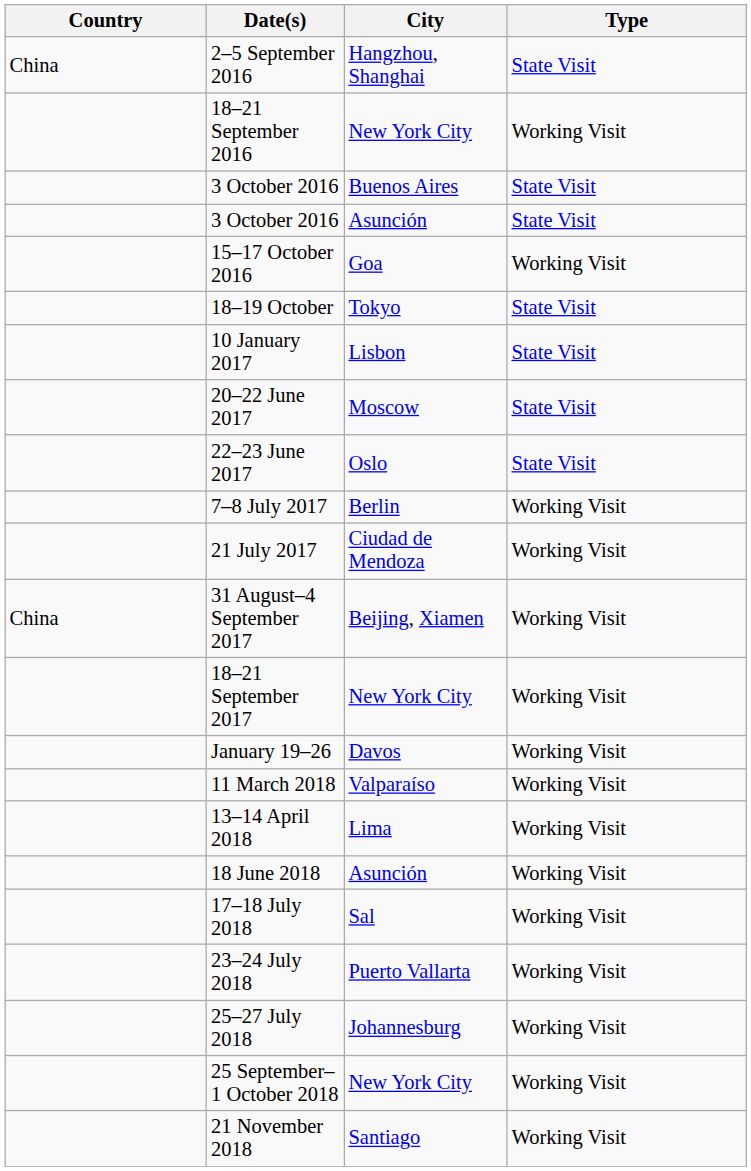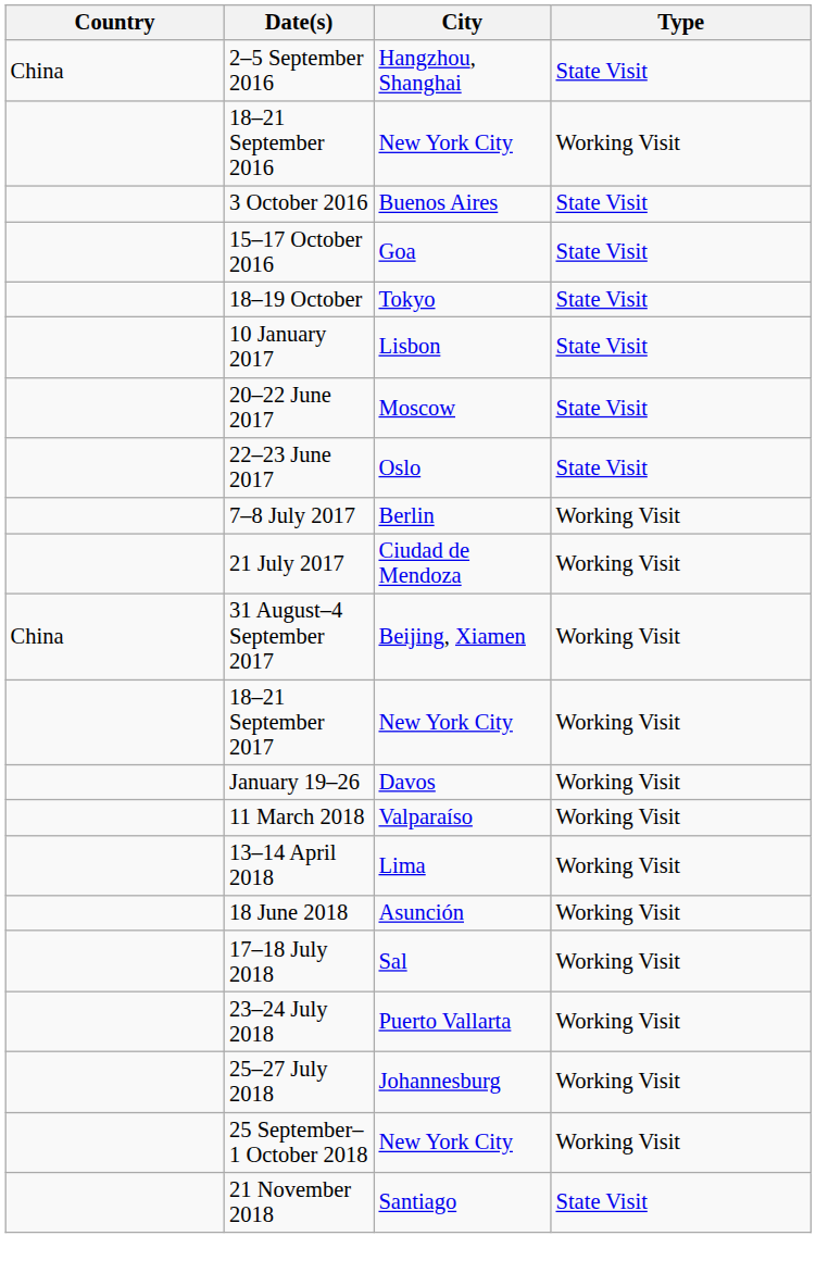- row: 3 October 2016 | Asunción | State Visit
15–17 October 2016 | Type: Working Visit -> State Visit
21 November 2018 | Type: Working Visit -> State Visit
